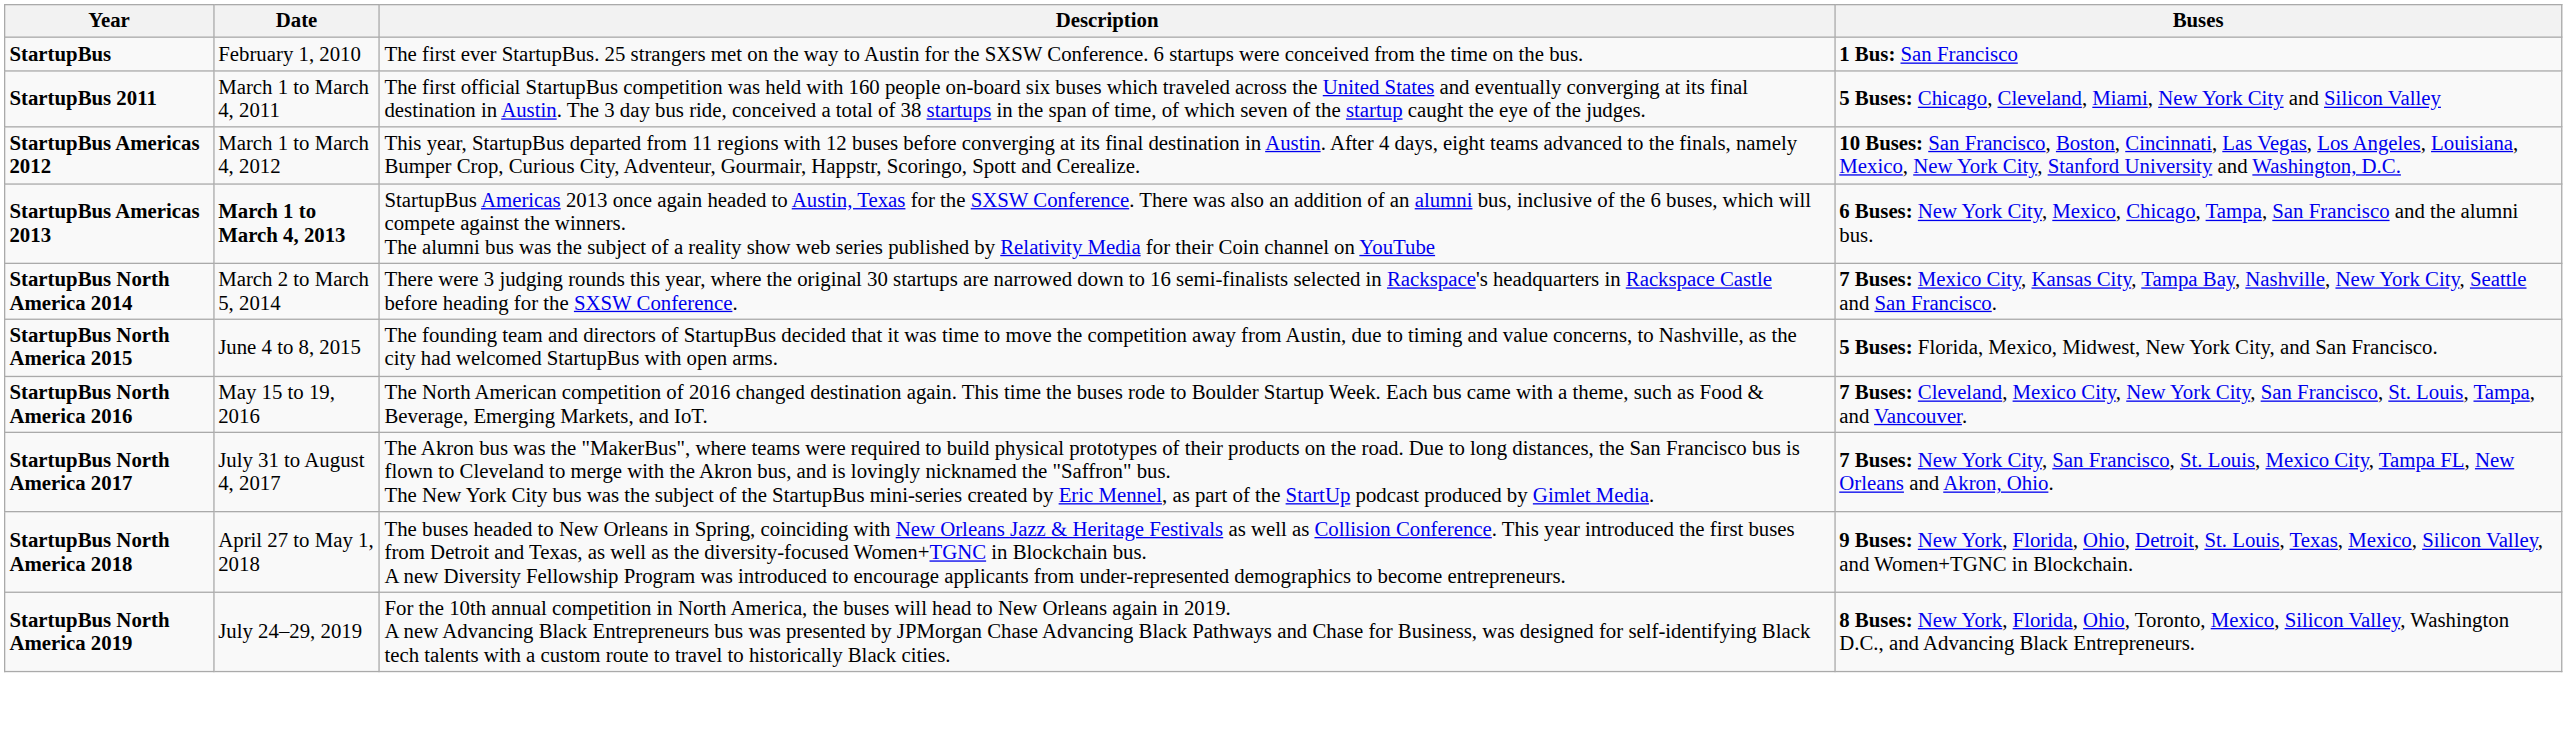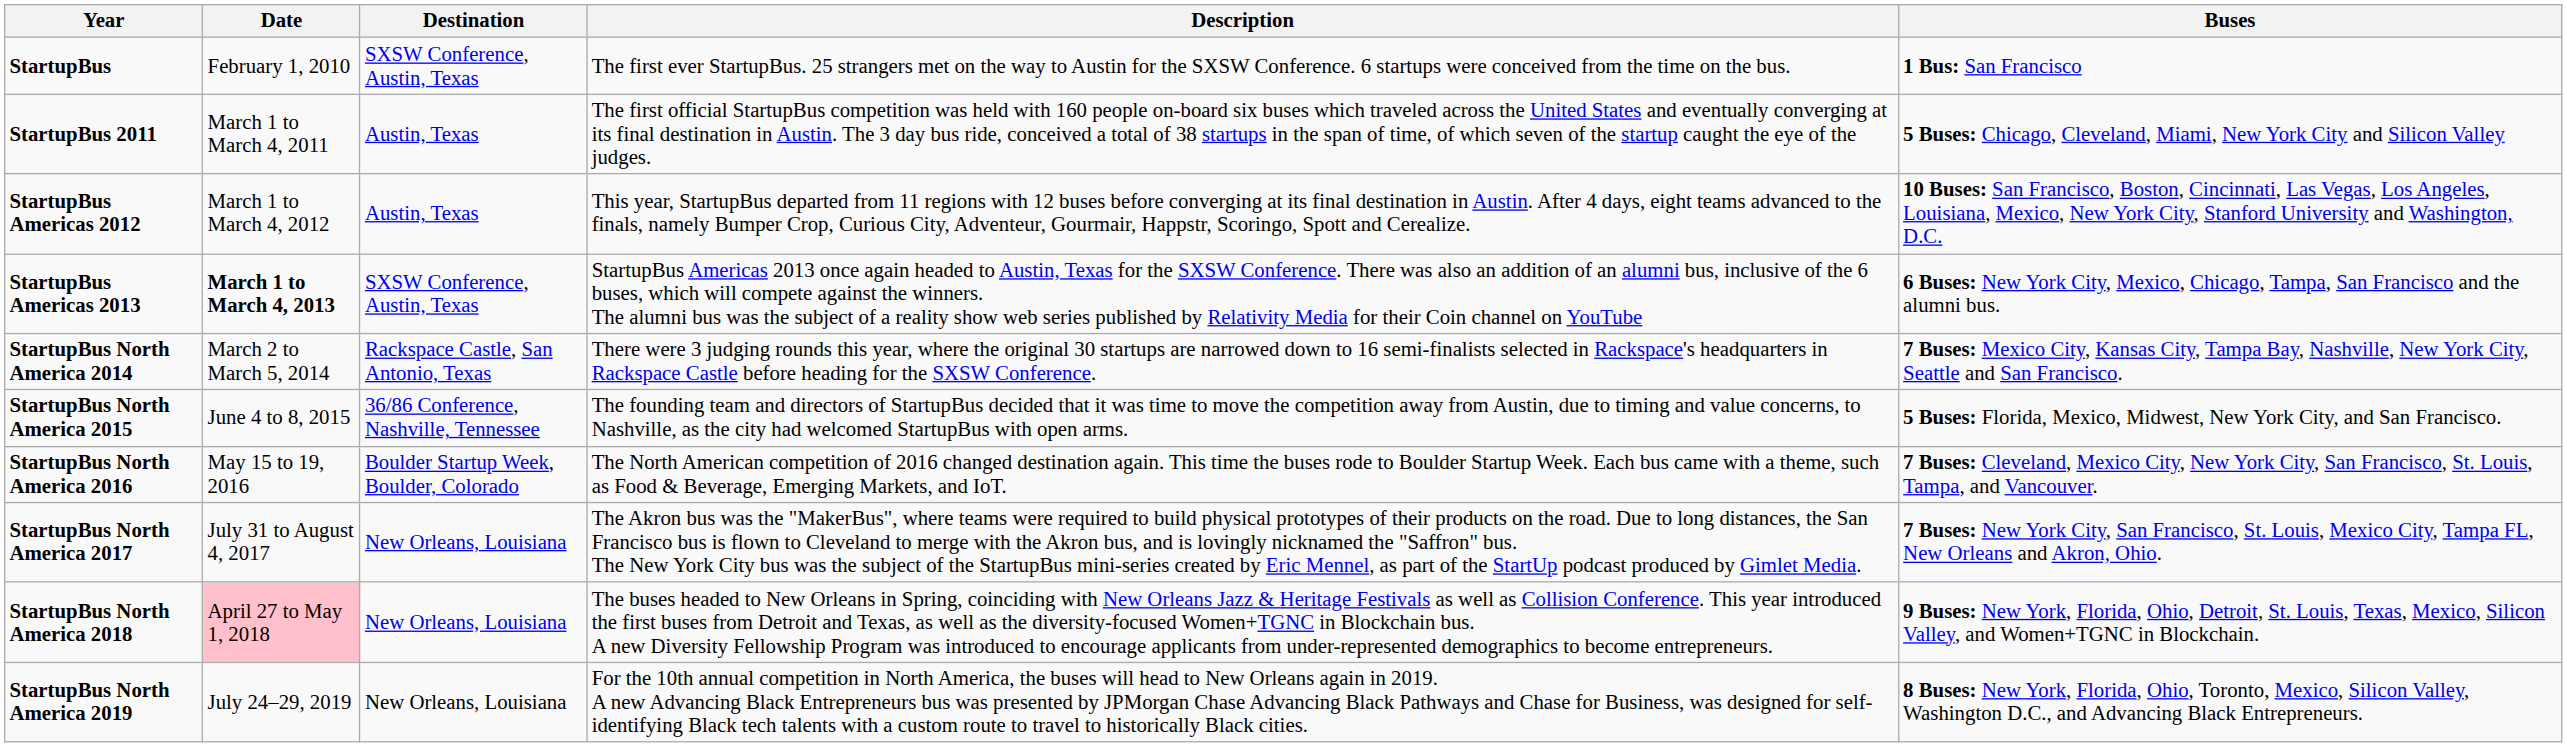+ column: Destination | SXSW Conference, Austin, Texas | Austin, Texas | Austin, Texas | SXSW Conference, Austin, Texas | Rackspace Castle, San Antonio, Texas | 36/86 Conference, Nashville, Tennessee | Boulder Startup Week, Boulder, Colorado | New Orleans, Louisiana | New Orleans, Louisiana | New Orleans, Louisiana
StartupBus North America 2018 | Date: no background -> pink background
